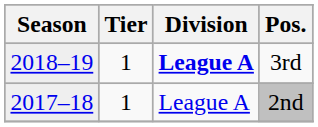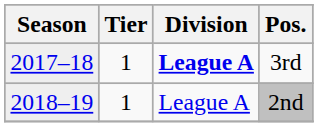3rd | Season: 2018–19 -> 2017–18
2nd | Season: 2017–18 -> 2018–19
